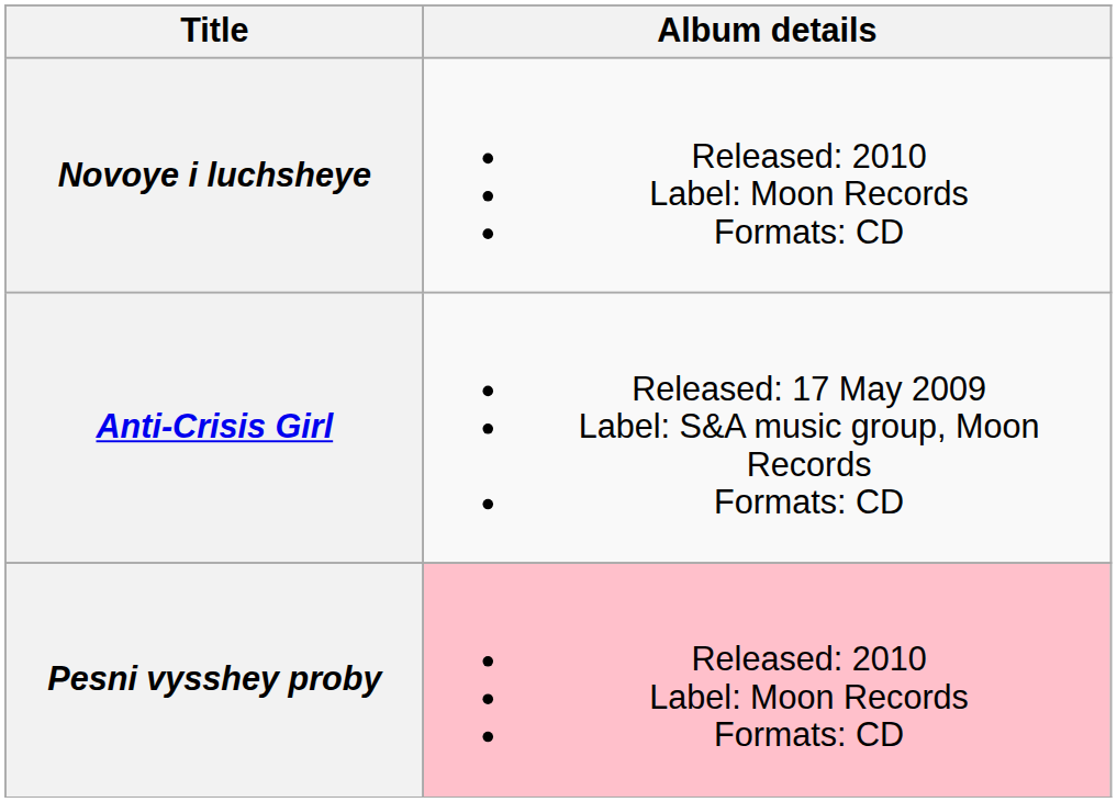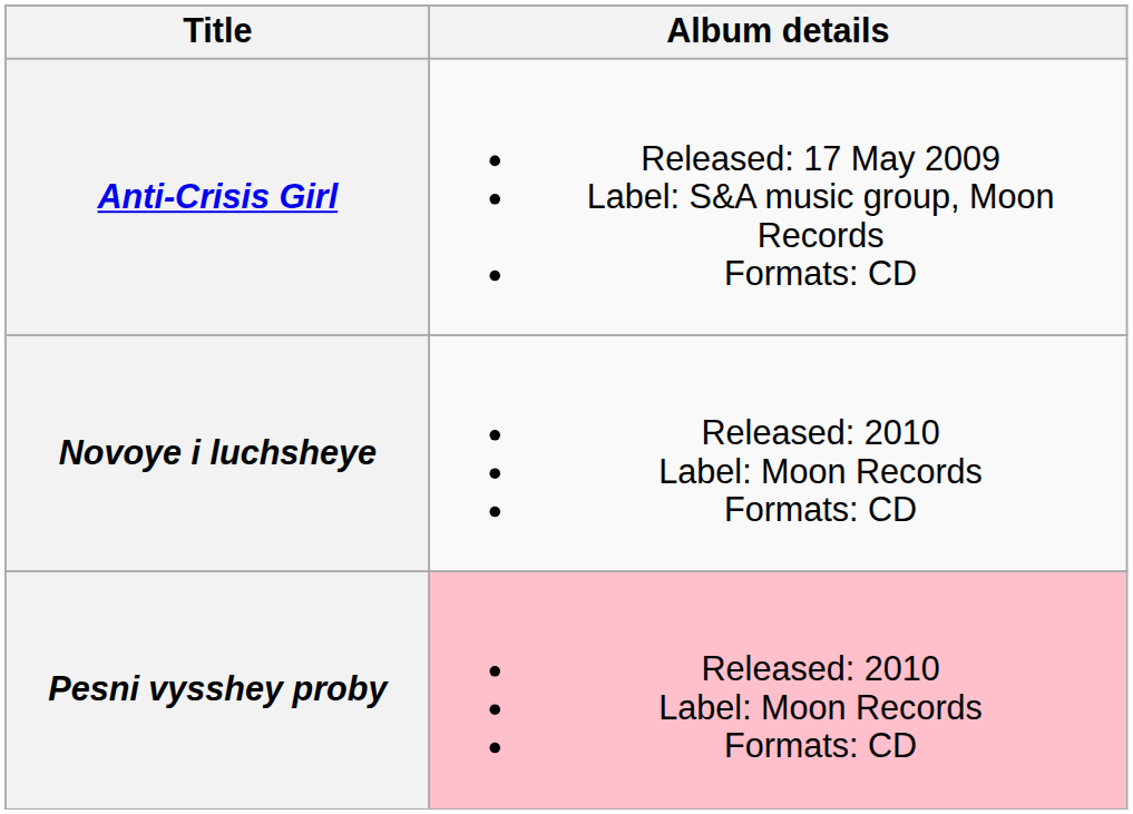rows swapped: Anti-Crisis Girl <-> Novoye i luchsheye
